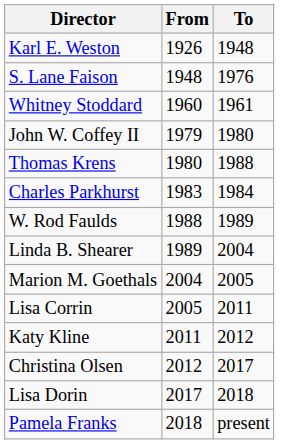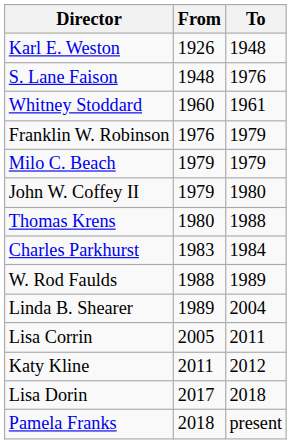+ row: Franklin W. Robinson | 1976 | 1979
+ row: Milo C. Beach | 1979 | 1979
- row: Marion M. Goethals | 2004 | 2005
- row: Christina Olsen | 2012 | 2017
